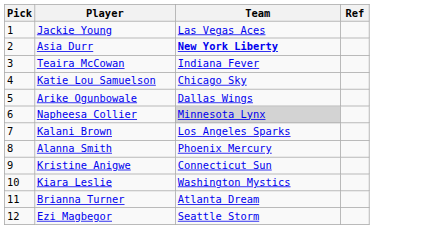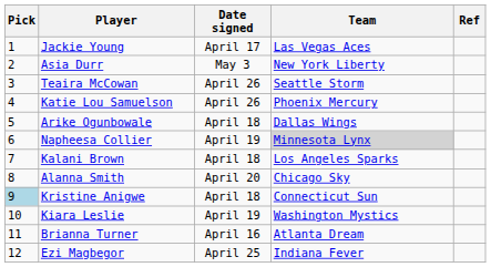+ column: Date signed | April 17 | May 3 | April 26 | April 26 | April 18 | April 19 | April 18 | April 20 | April 18 | April 19 | April 16 | April 25
Asia Durr | Team: bold -> normal
Teaira McCowan | Team: Indiana Fever -> Seattle Storm
Katie Lou Samuelson | Team: Chicago Sky -> Phoenix Mercury
Alanna Smith | Team: Phoenix Mercury -> Chicago Sky
Kristine Anigwe | Pick: no background -> lightblue background
Ezi Magbegor | Team: Seattle Storm -> Indiana Fever
